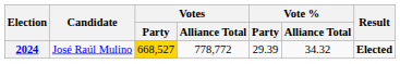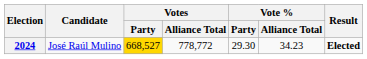2024 | Vote % / Party: 29.39 -> 29.30
2024 | Vote % / Alliance Total: 34.32 -> 34.23
